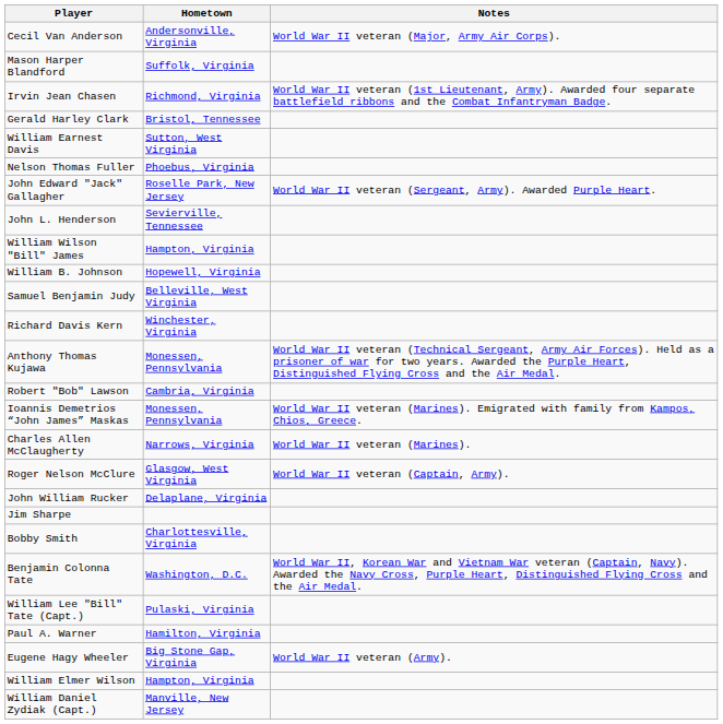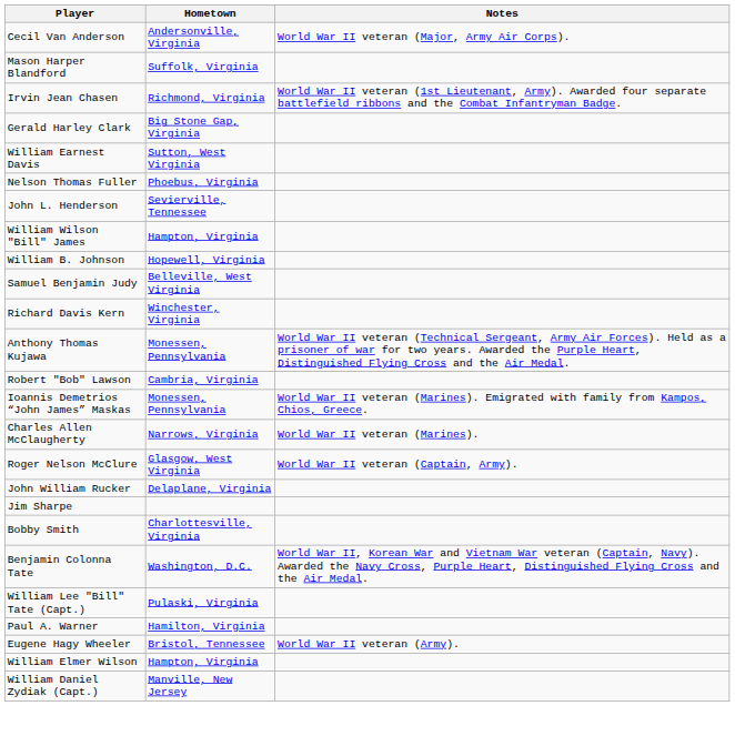Gerald Harley Clark | Hometown: Bristol, Tennessee -> Big Stone Gap, Virginia
- row: John Edward "Jack" Gallagher | Roselle Park, New Jersey | World War II veteran (Sergeant, Army). Awarded Purple Heart.
Eugene Hagy Wheeler | Hometown: Big Stone Gap, Virginia -> Bristol, Tennessee
